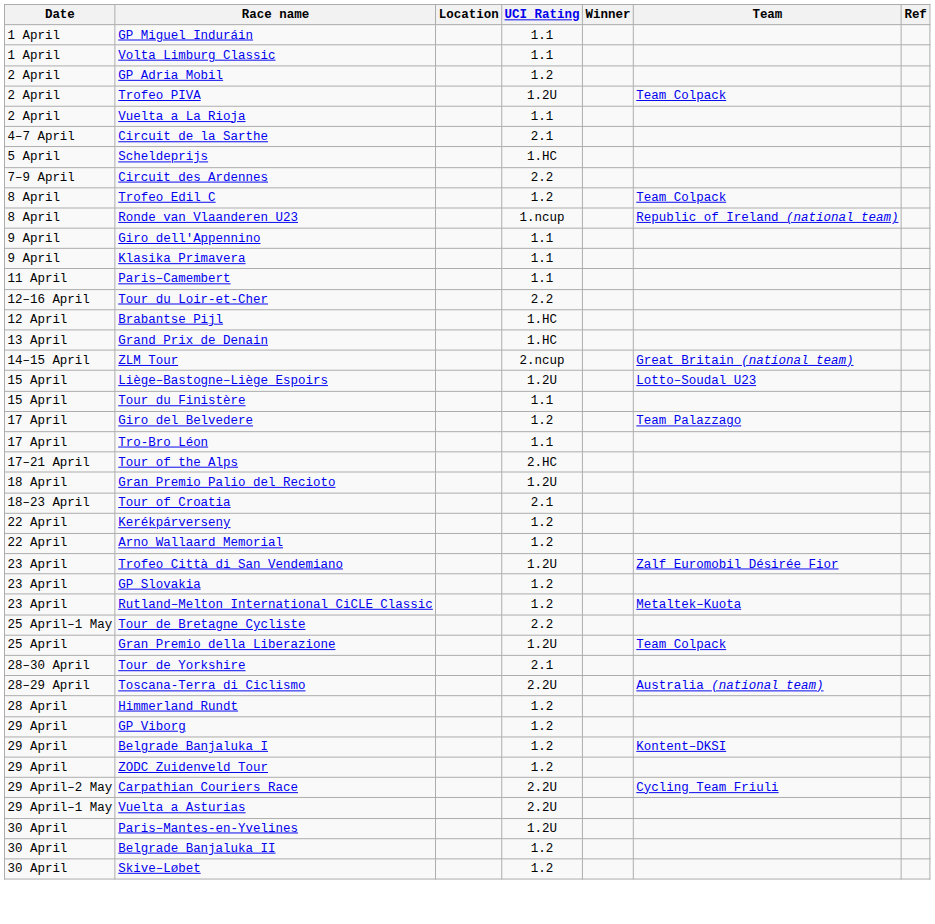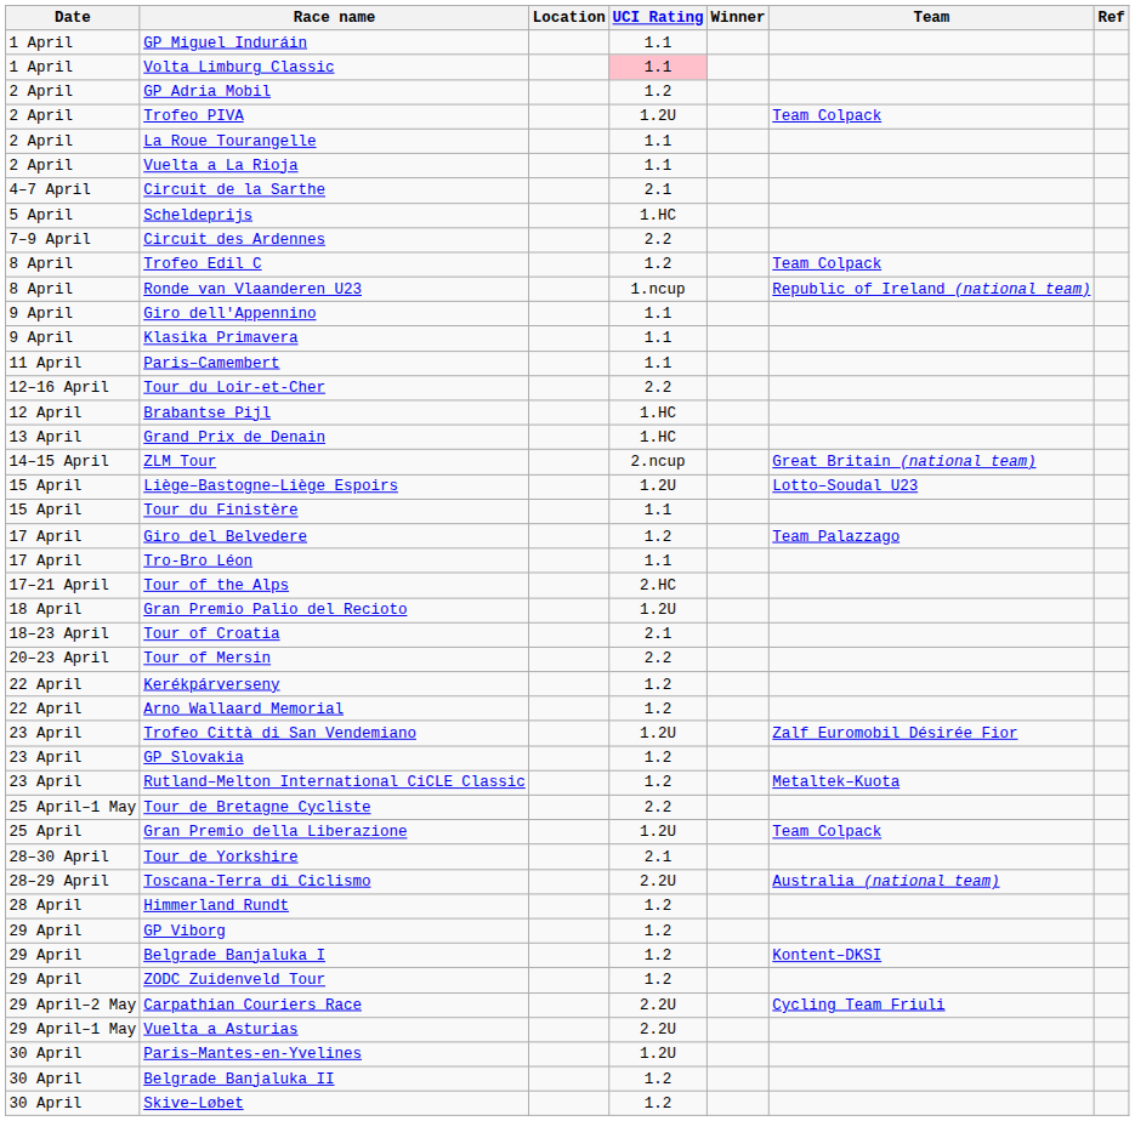Volta Limburg Classic | UCI Rating: no background -> pink background
+ row: 2 April | La Roue Tourangelle | 1.1
+ row: 20–23 April | Tour of Mersin | 2.2
